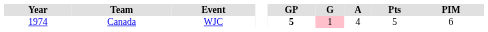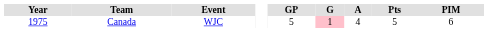Canada | Year: 1974 -> 1975
Canada | GP: bold -> normal
